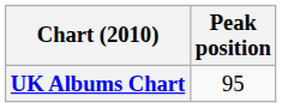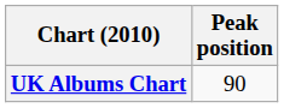UK Albums Chart | Peak position: 95 -> 90
